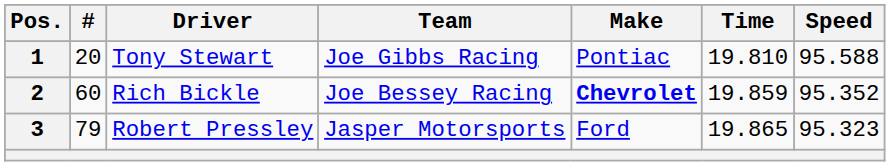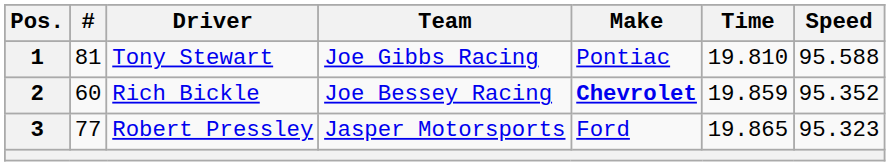1 | #: 20 -> 81
3 | #: 79 -> 77
